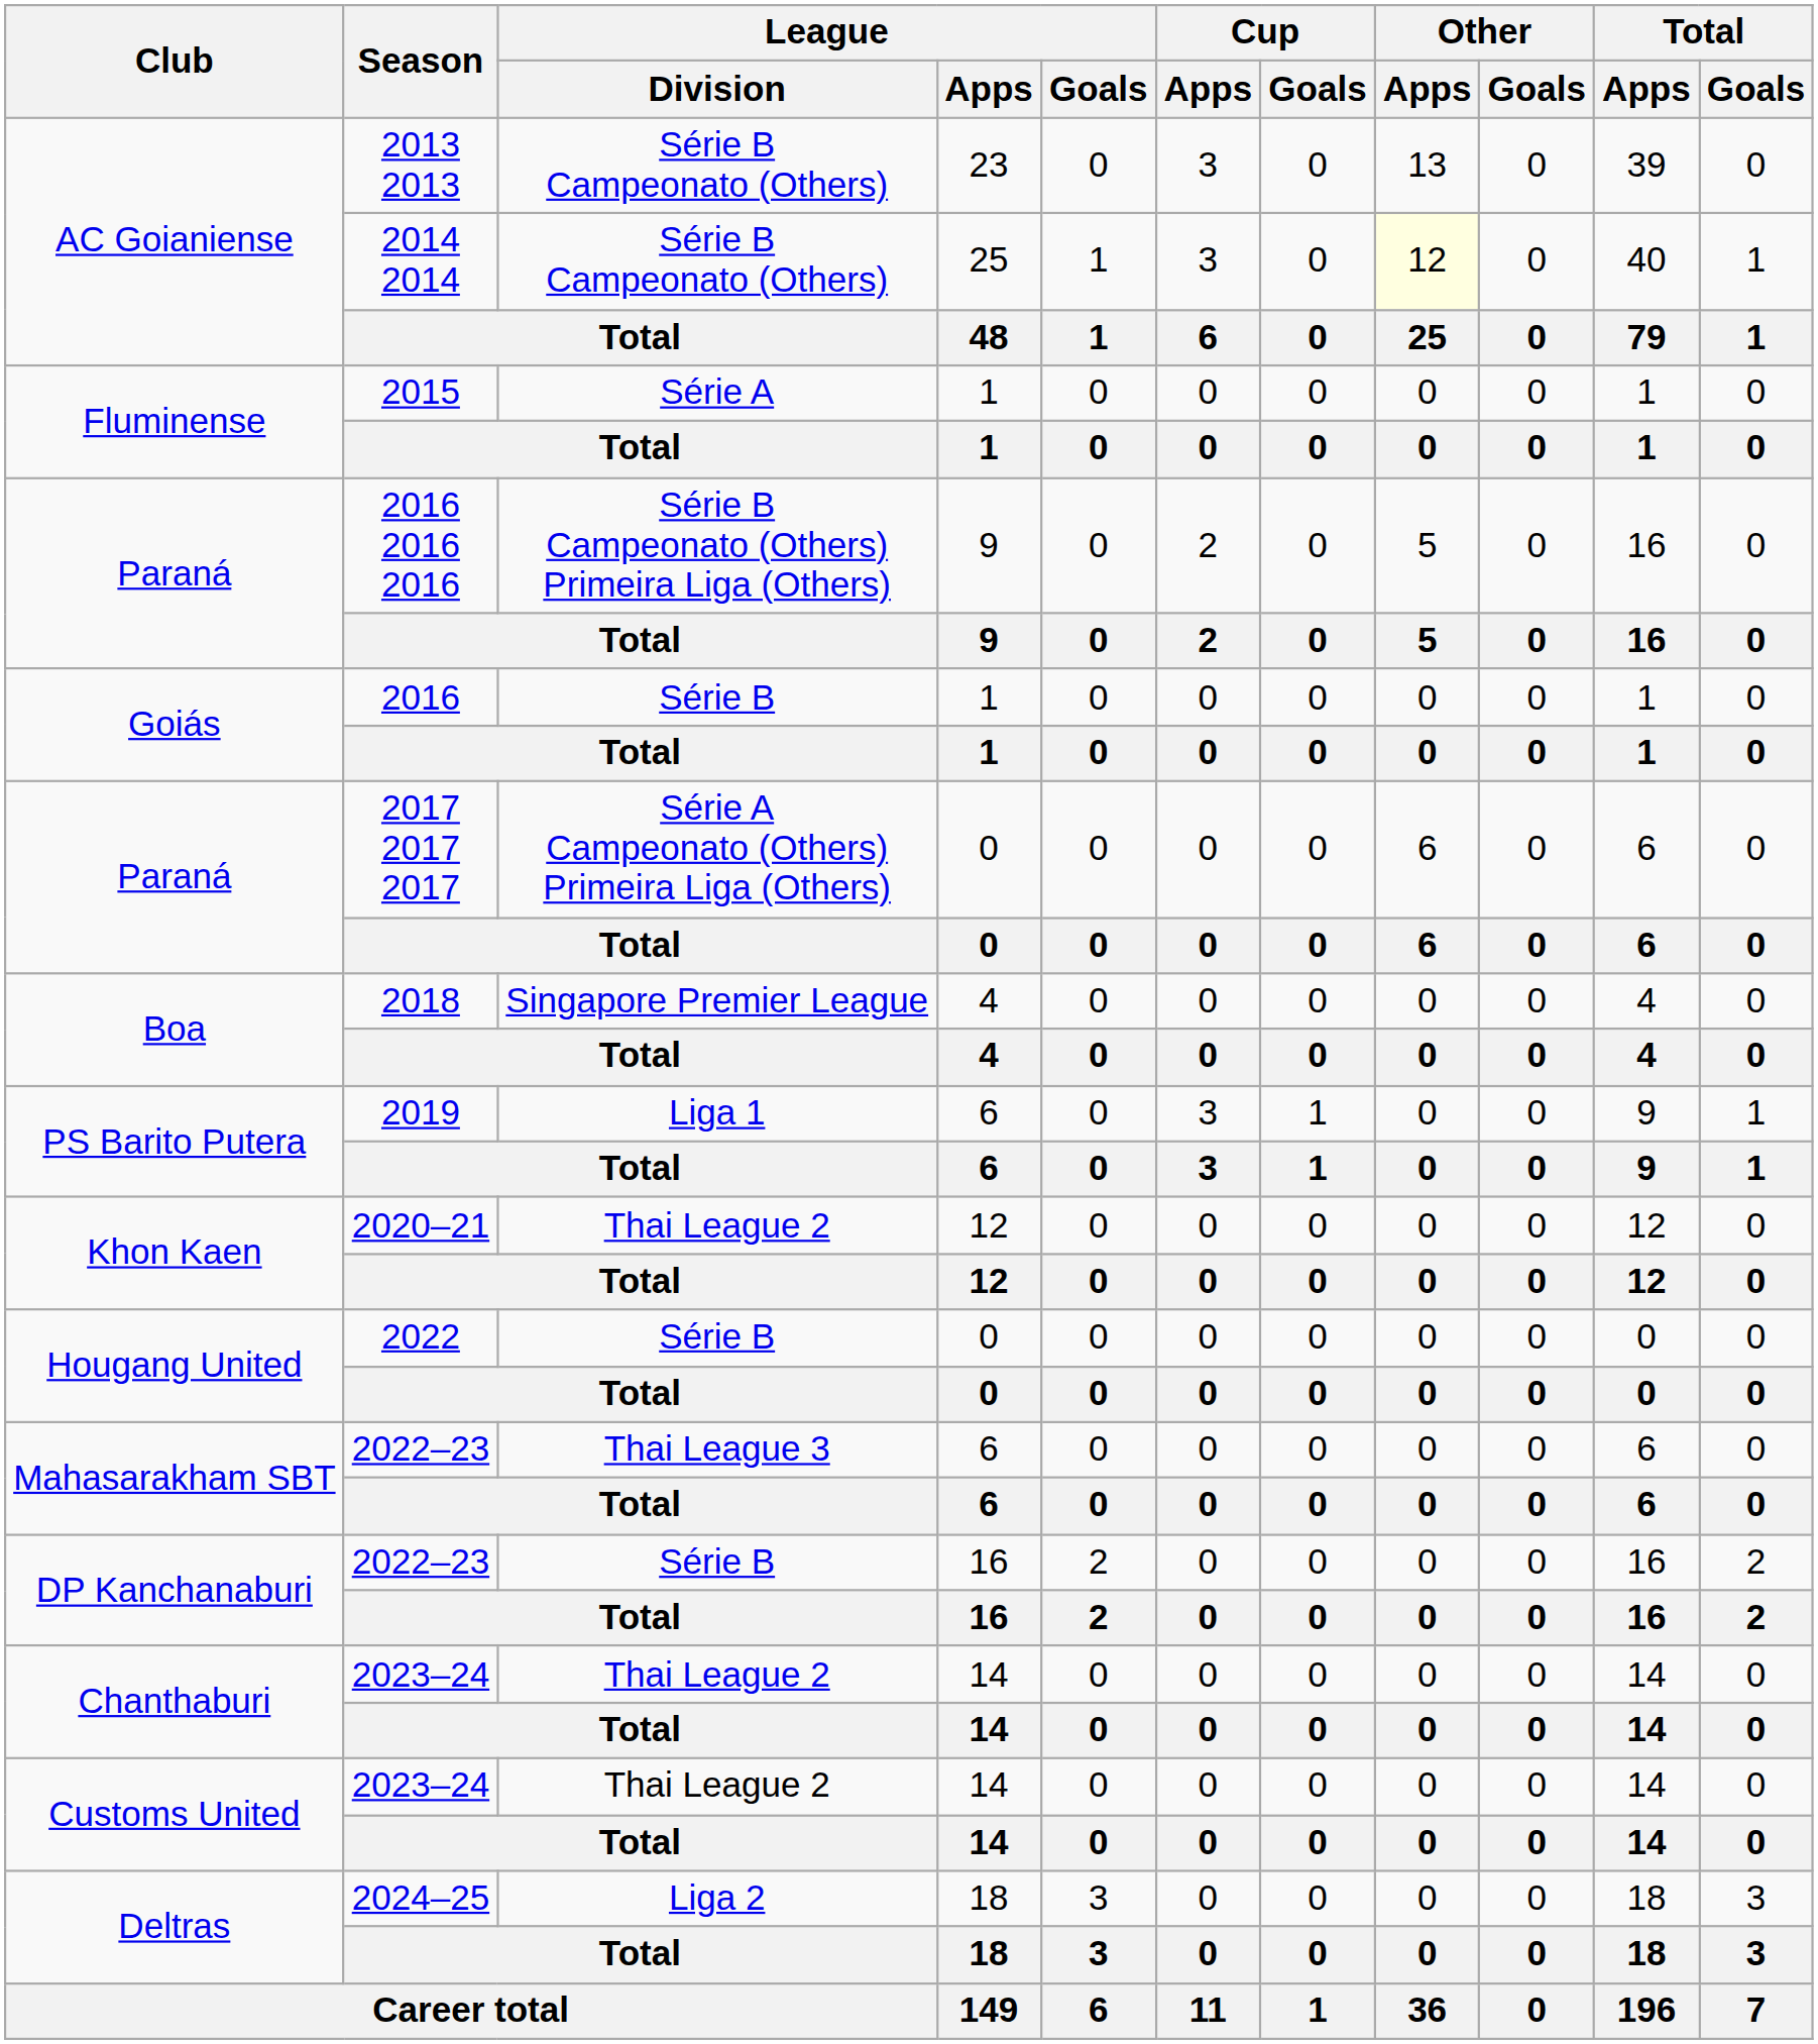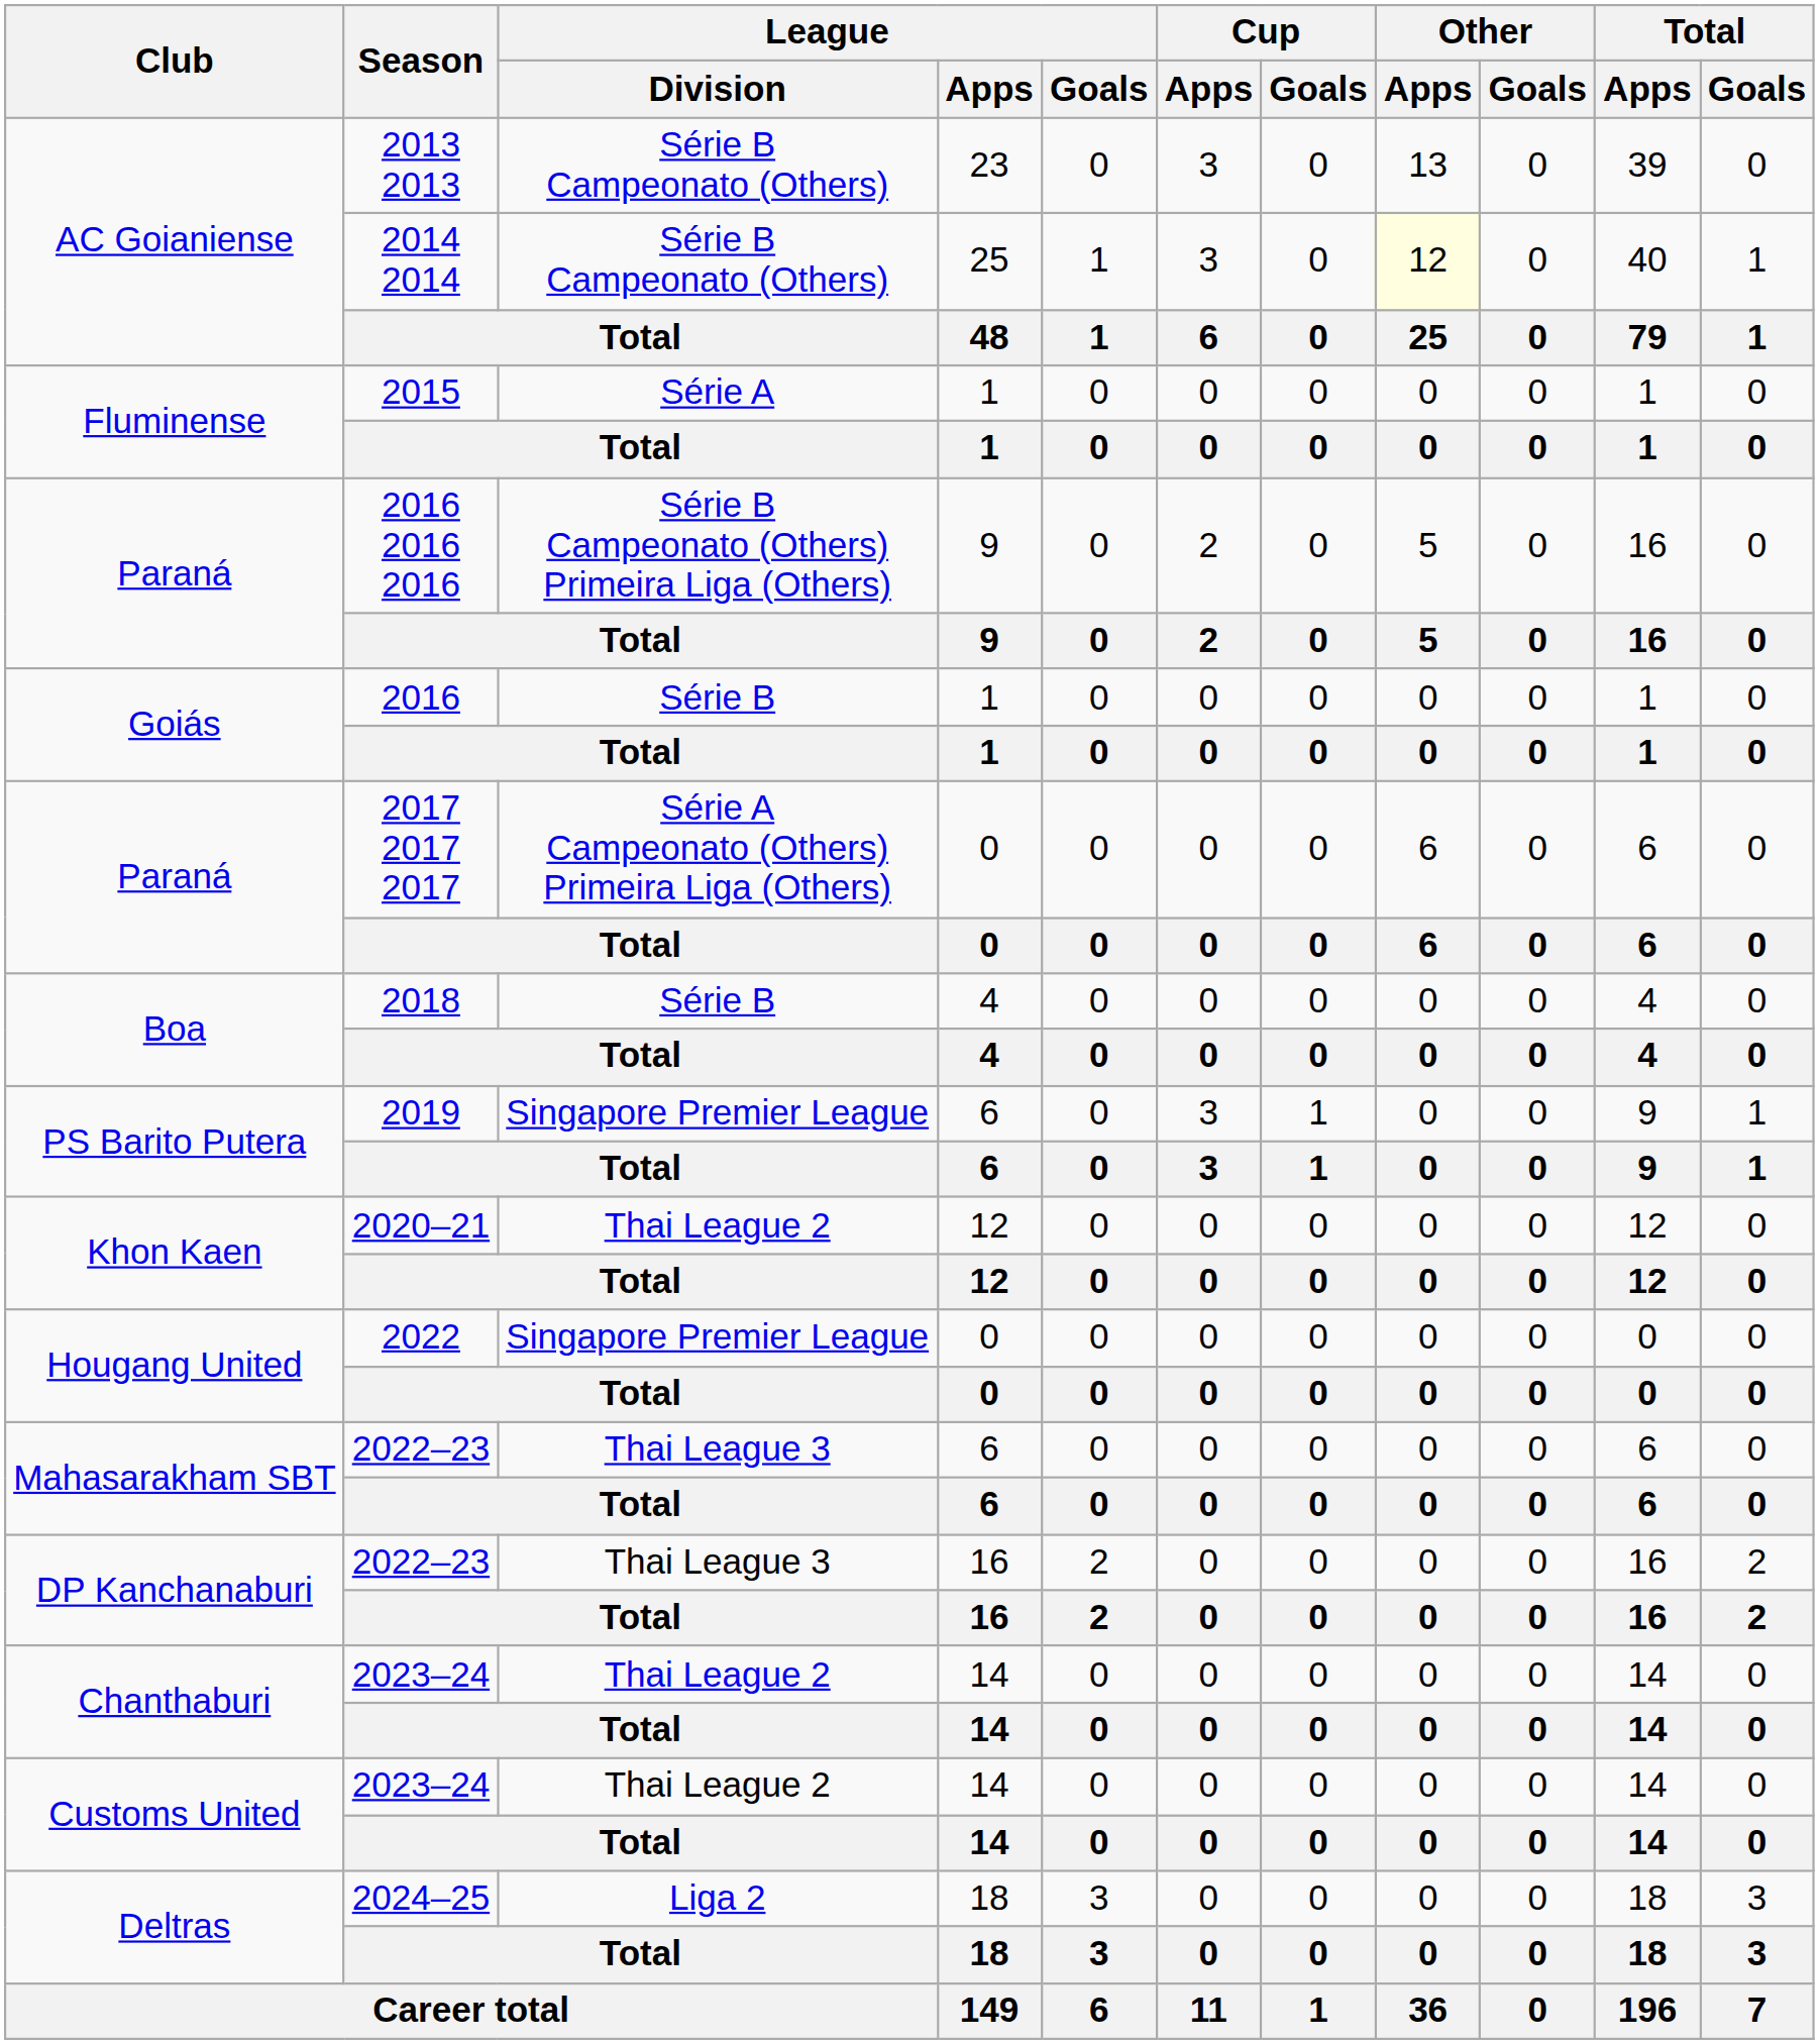Boa / 2018 | League / Division: Singapore Premier League -> Série B
PS Barito Putera / 2019 | League / Division: Liga 1 -> Singapore Premier League
Hougang United / 2022 | League / Division: Série B -> Singapore Premier League
DP Kanchanaburi / 2022–23 | League / Division: Série B -> Thai League 3
